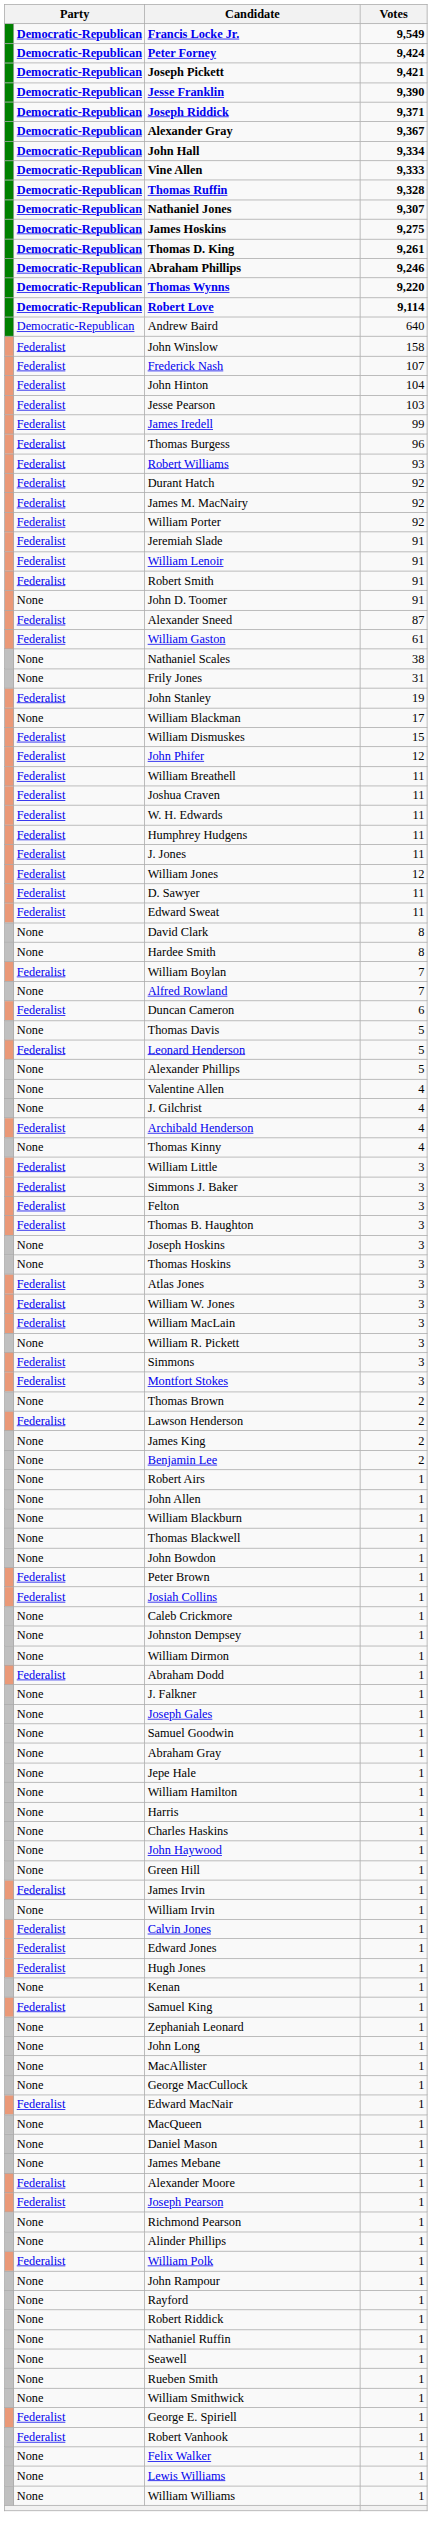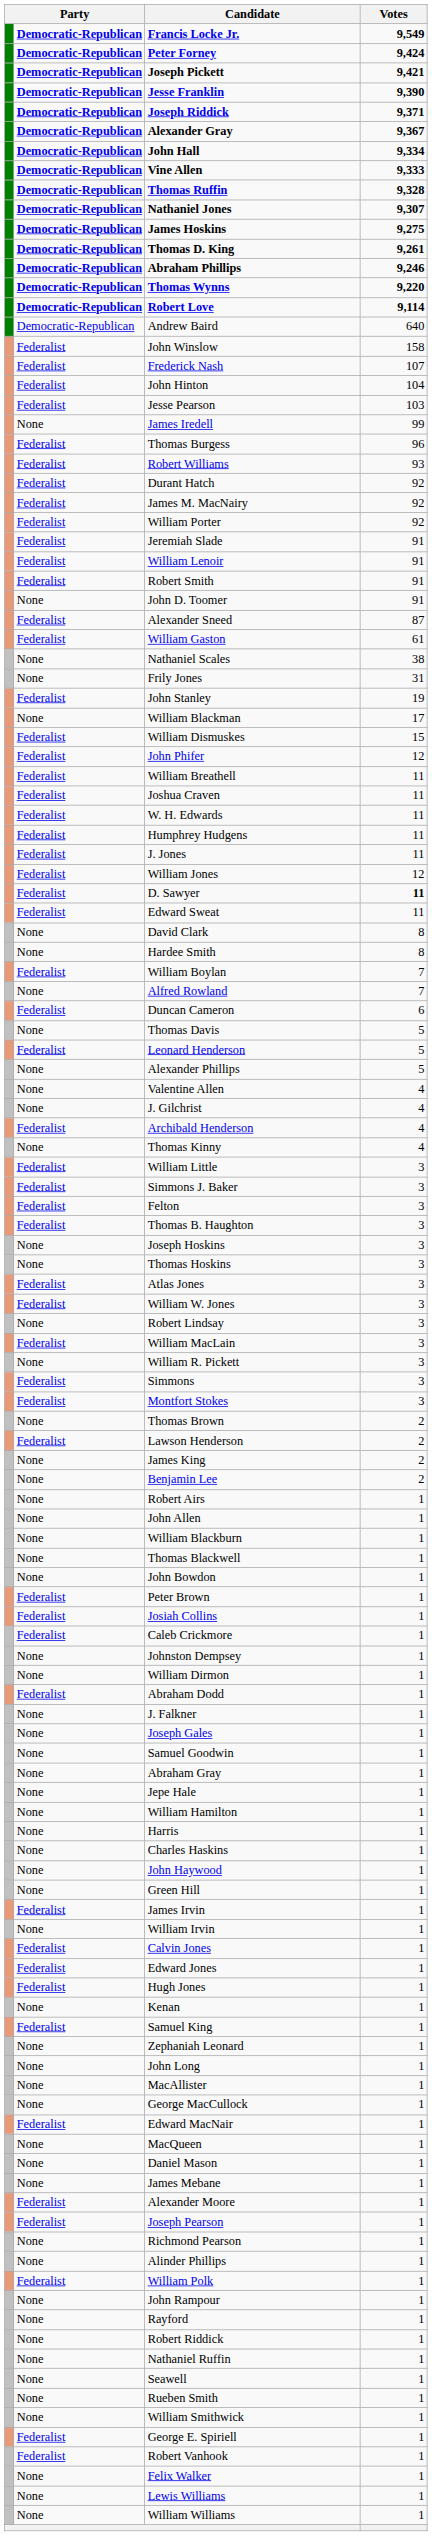James Iredell | column 2: Federalist -> None
D. Sawyer | Votes: normal -> bold
+ row: None | Robert Lindsay | 3
Caleb Crickmore | column 2: None -> Federalist
